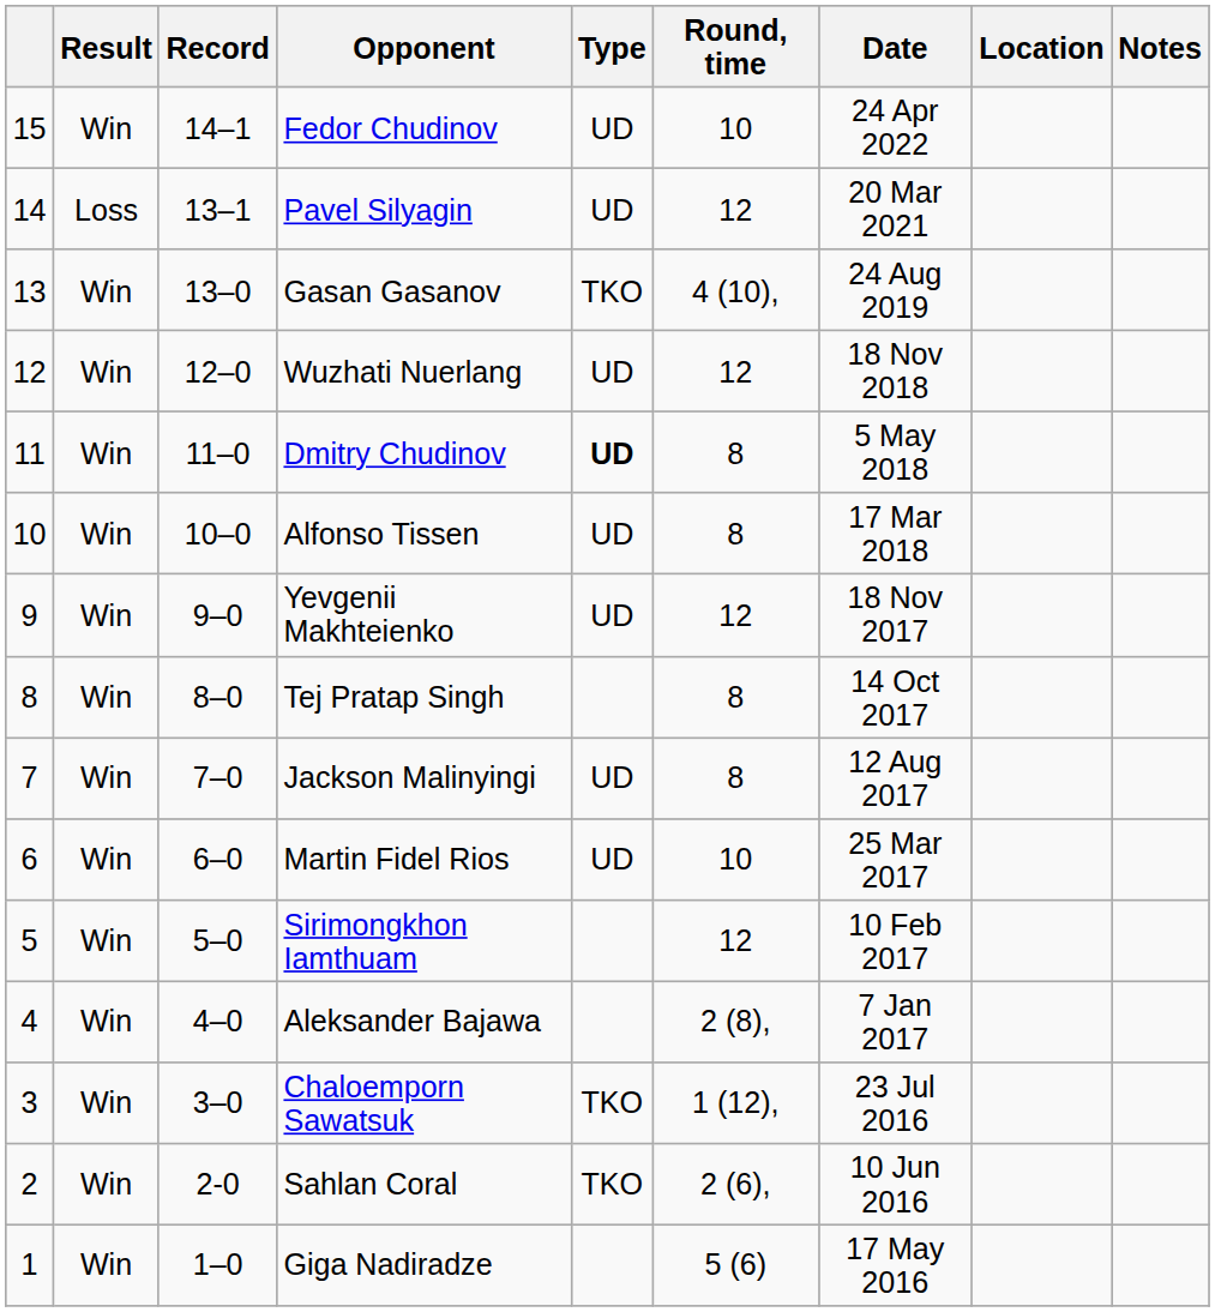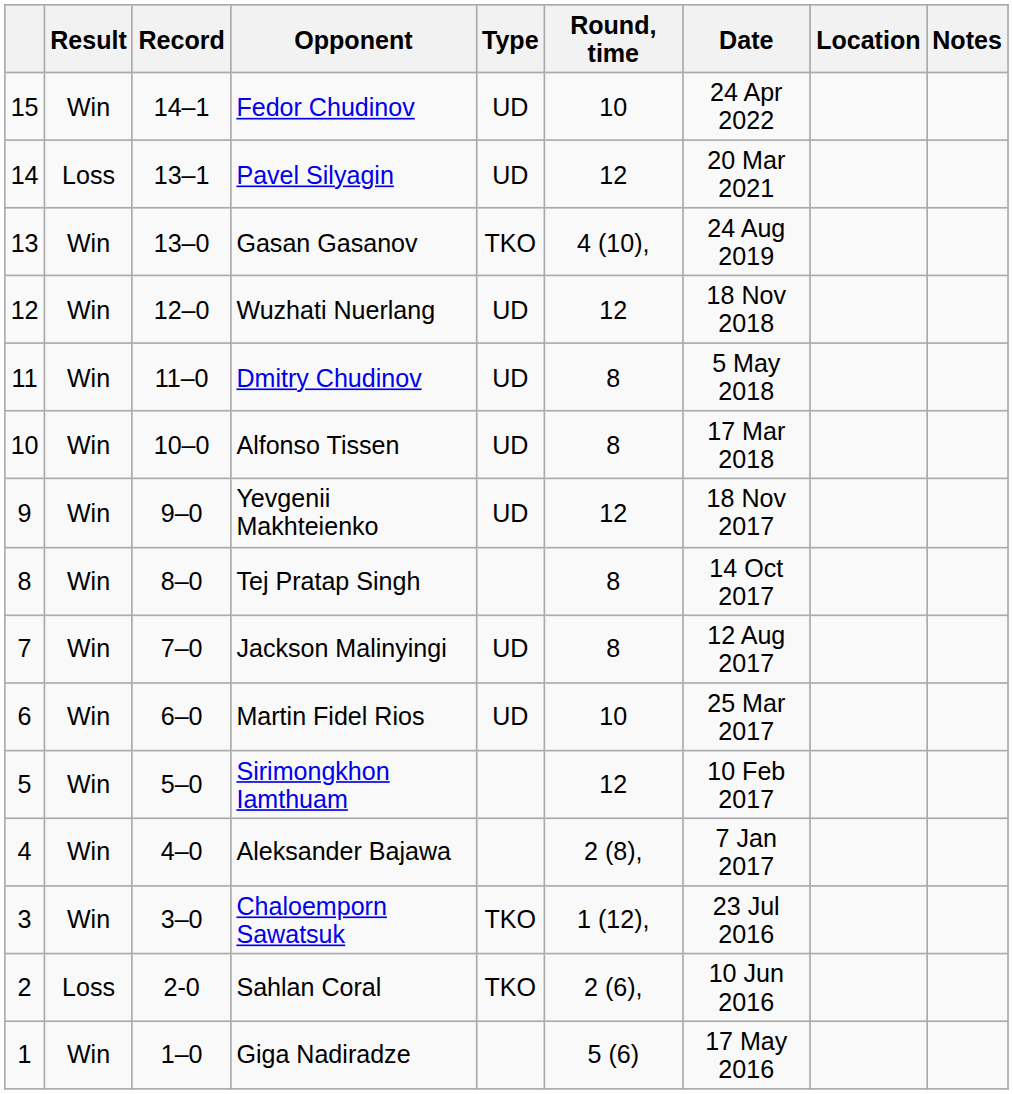Dmitry Chudinov | Type: bold -> normal
Sahlan Coral | Result: Win -> Loss
